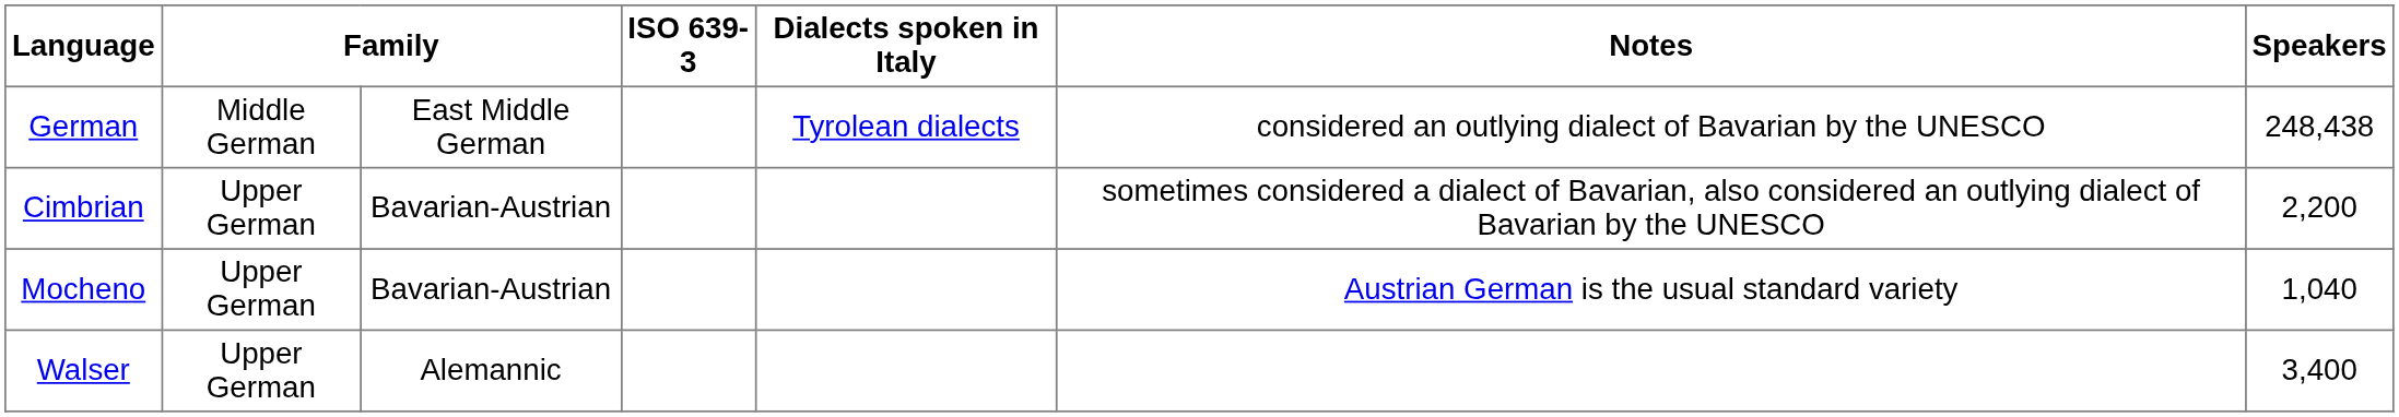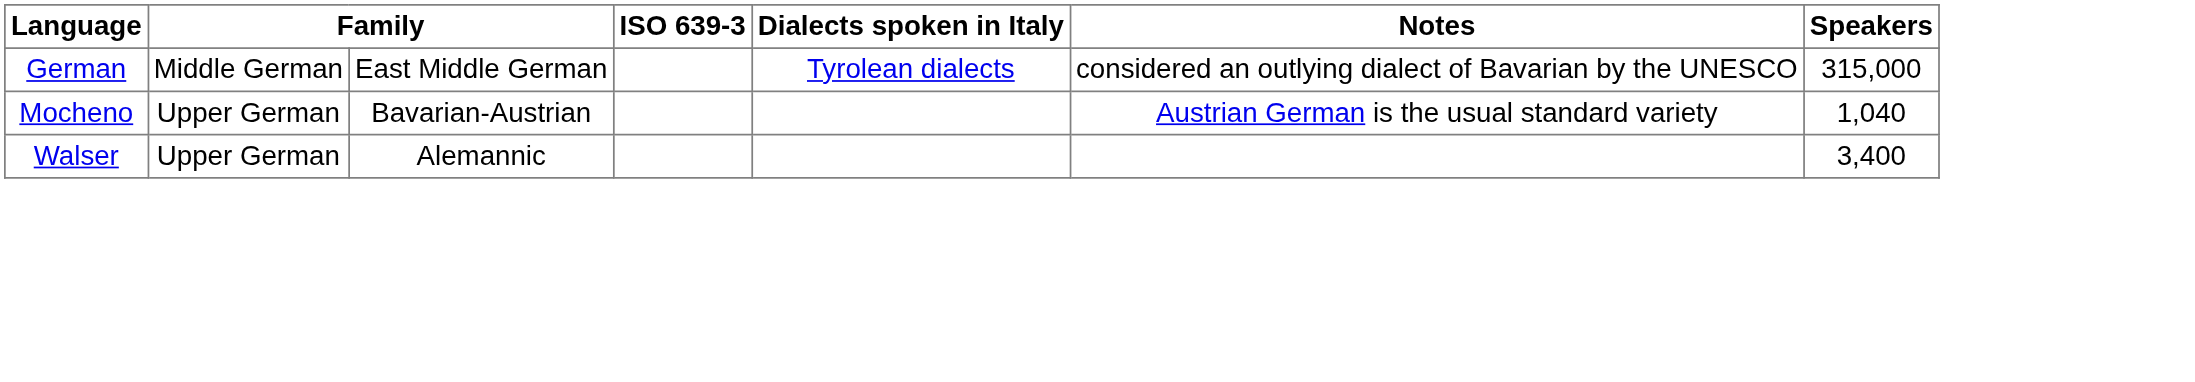German | Speakers: 248,438 -> 315,000
- row: Cimbrian | Upper German | Bavarian-Austrian | sometimes considered a dialect of Bavarian, also considered an outlying dialect of Bavarian by the UNESCO | 2,200
